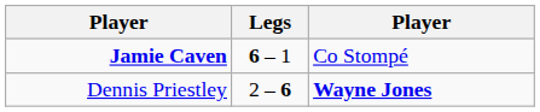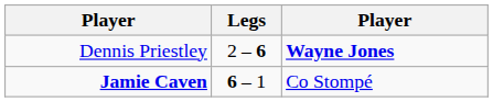rows swapped: Dennis Priestley <-> Jamie Caven
